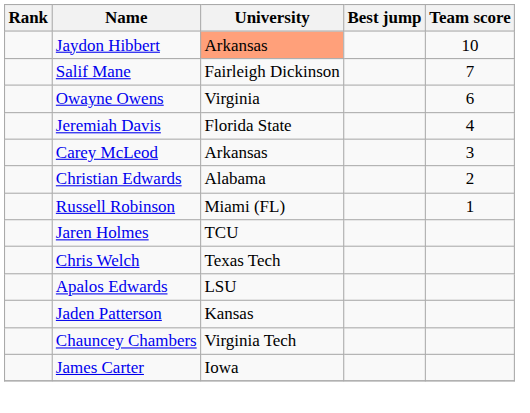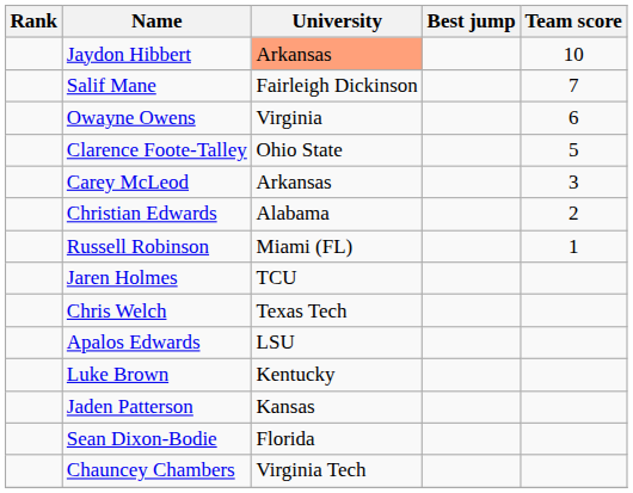+ row: Clarence Foote-Talley | Ohio State | 5
- row: Jeremiah Davis | Florida State | 4
+ row: Luke Brown | Kentucky
+ row: Sean Dixon-Bodie | Florida
- row: James Carter | Iowa
